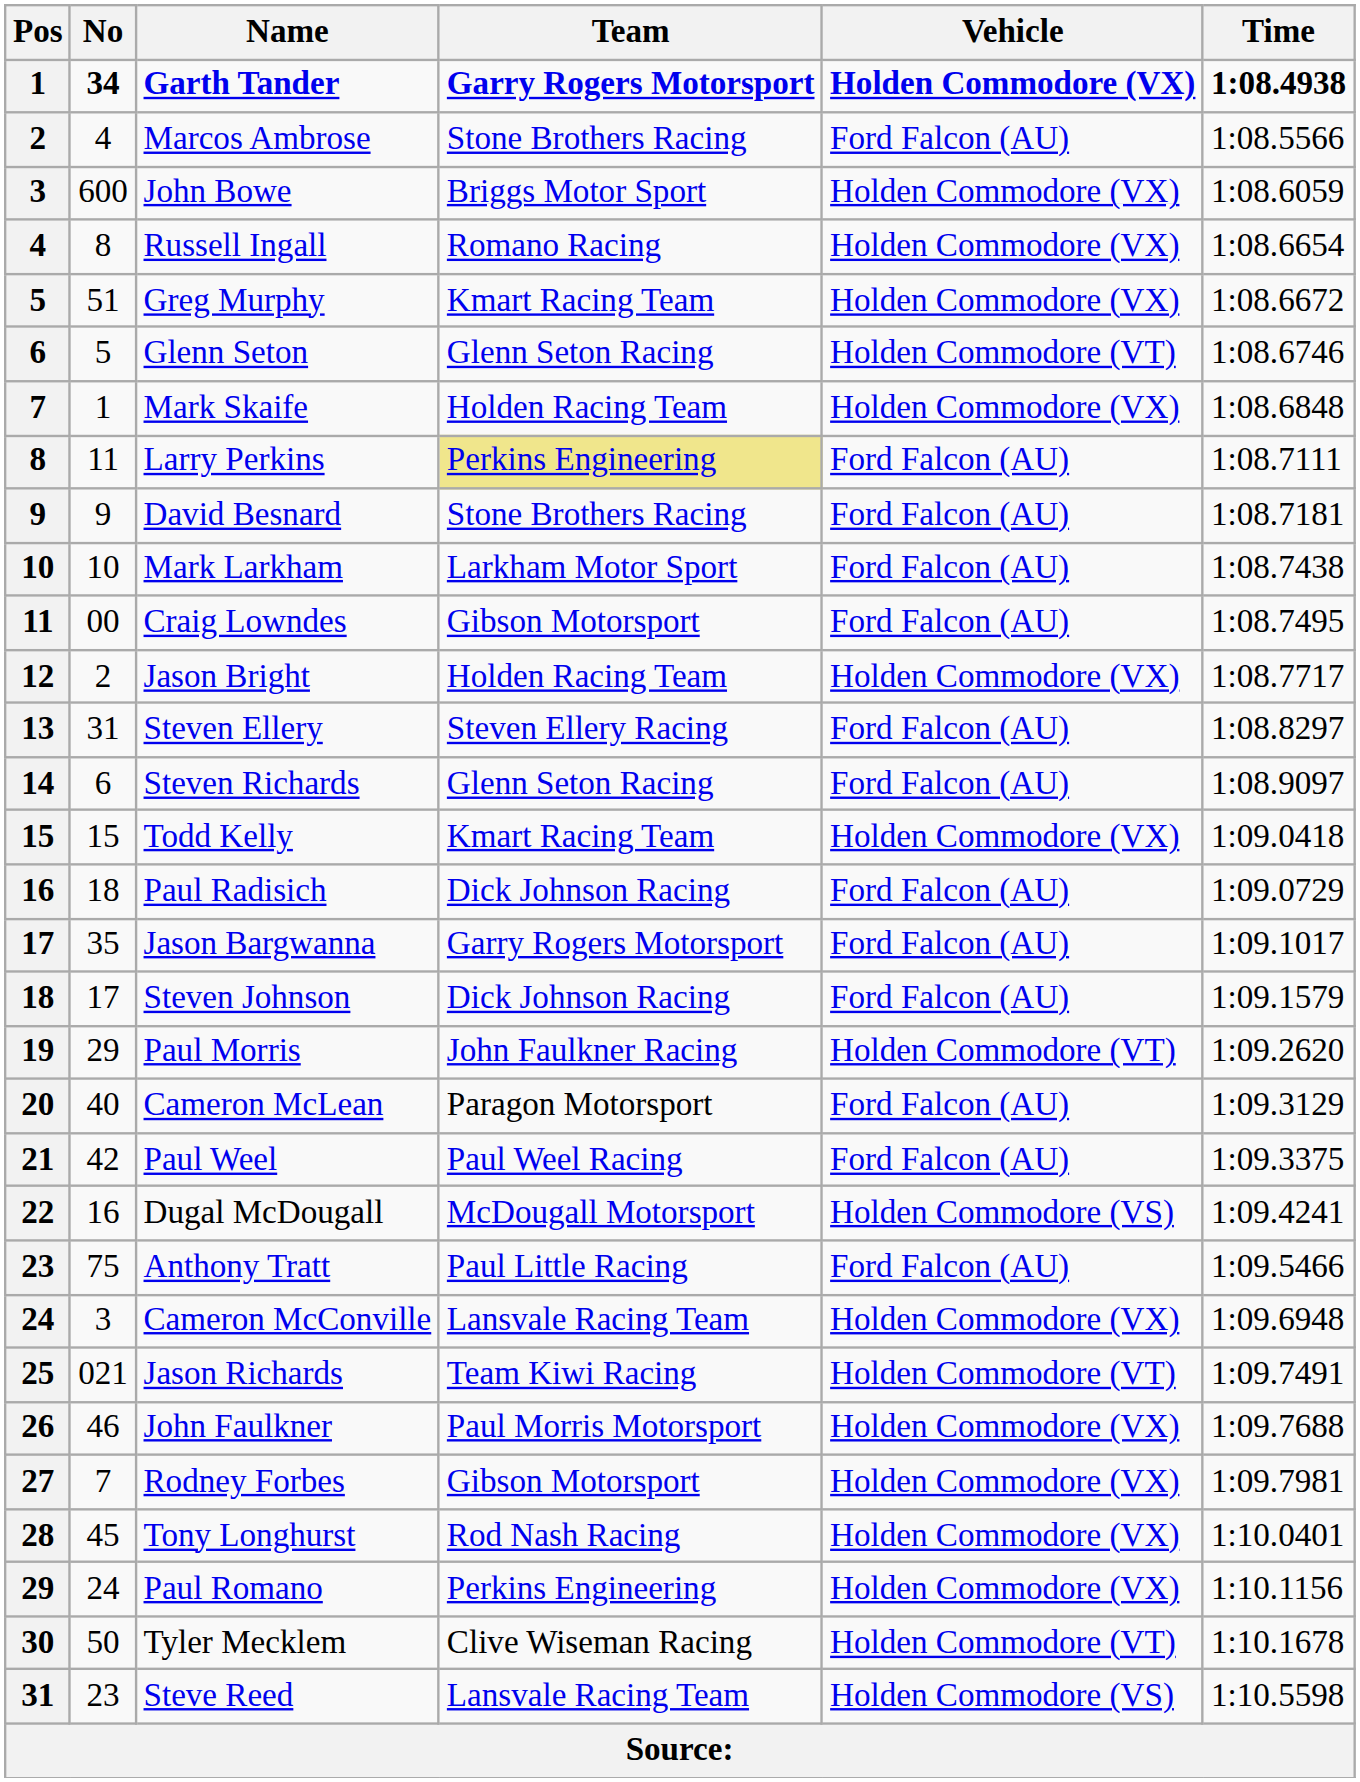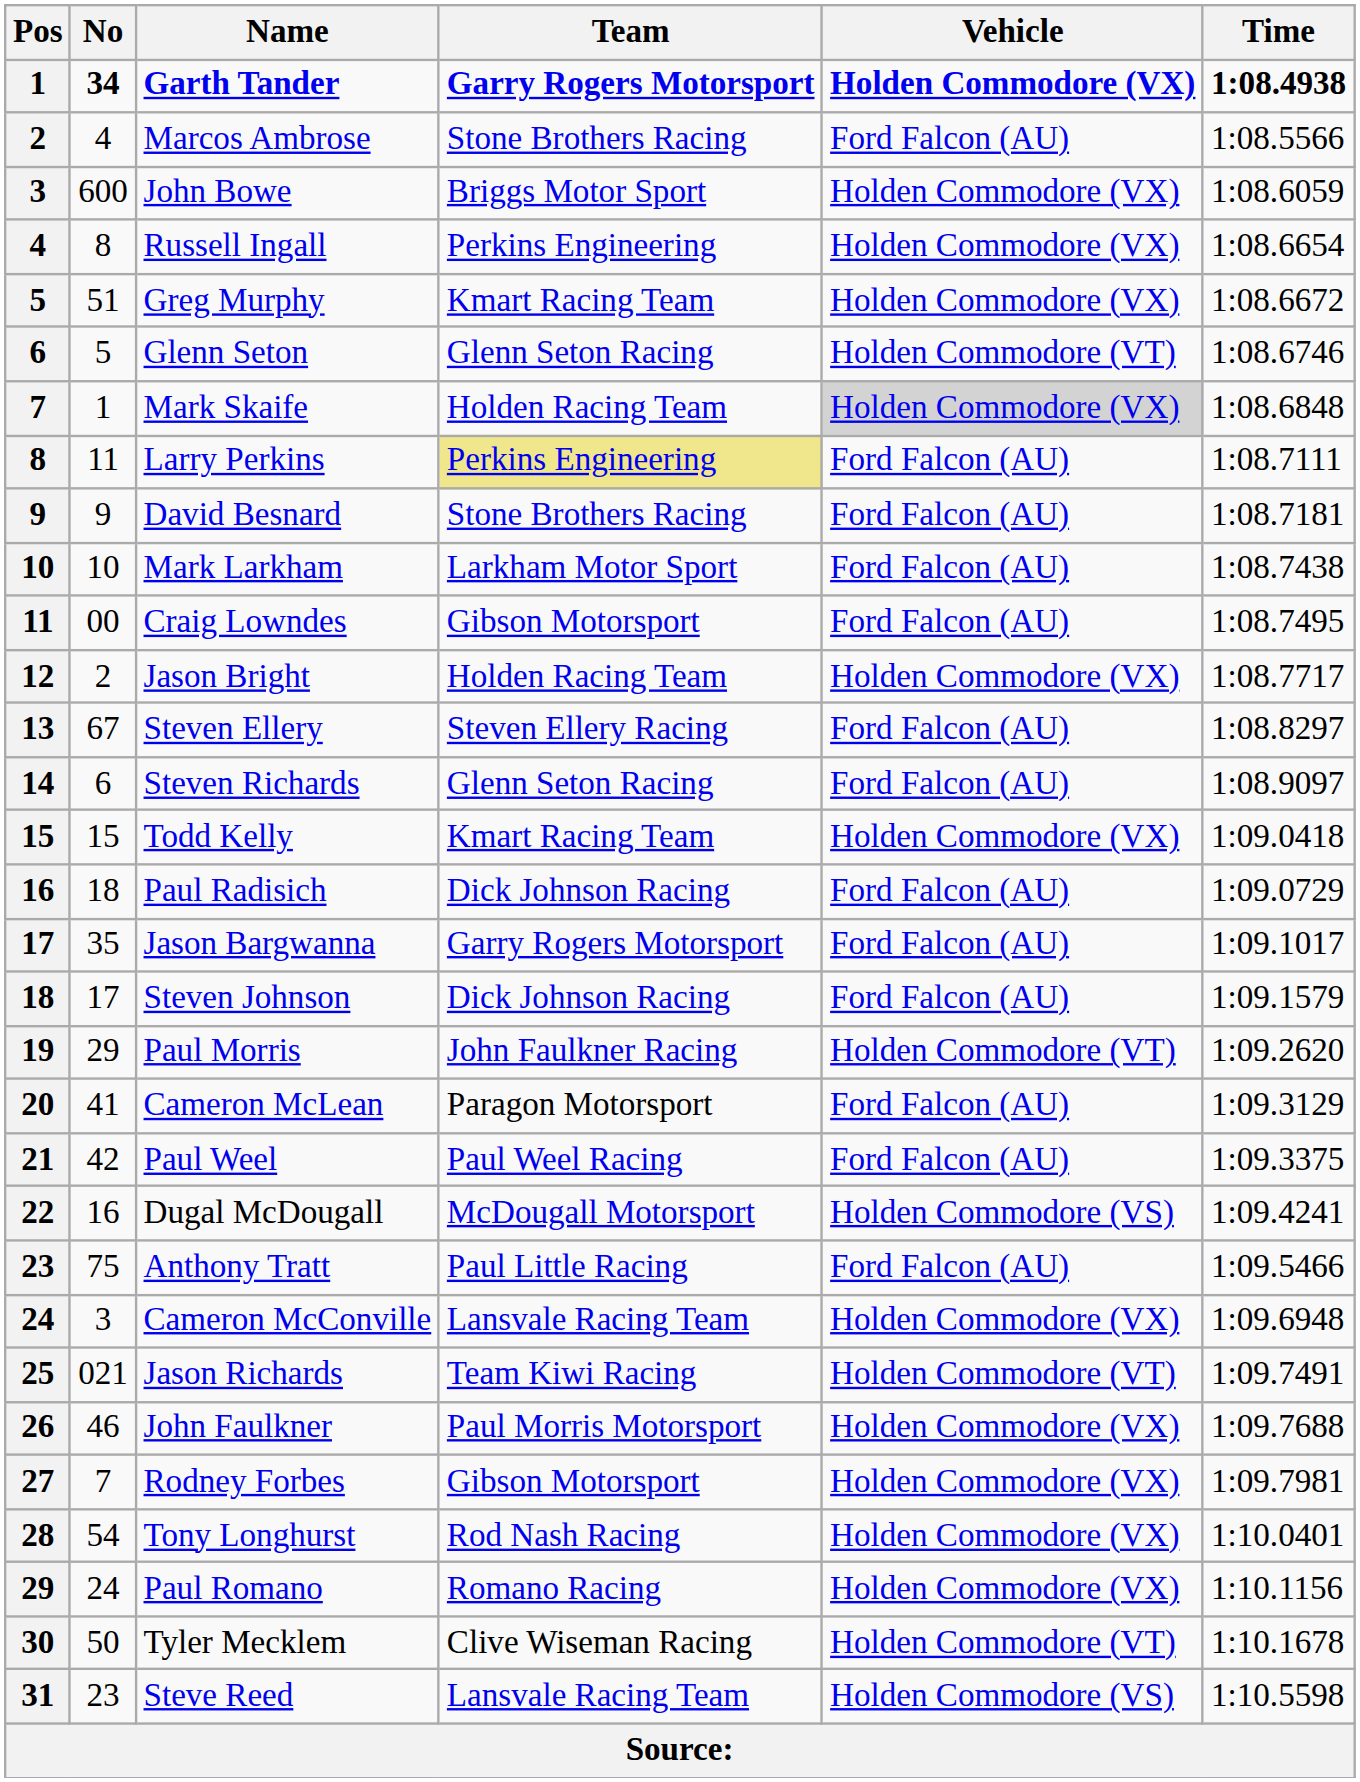Russell Ingall | Team: Romano Racing -> Perkins Engineering
Mark Skaife | Vehicle: no background -> lightgrey background
Steven Ellery | No: 31 -> 67
Cameron McLean | No: 40 -> 41
Tony Longhurst | No: 45 -> 54
Paul Romano | Team: Perkins Engineering -> Romano Racing
